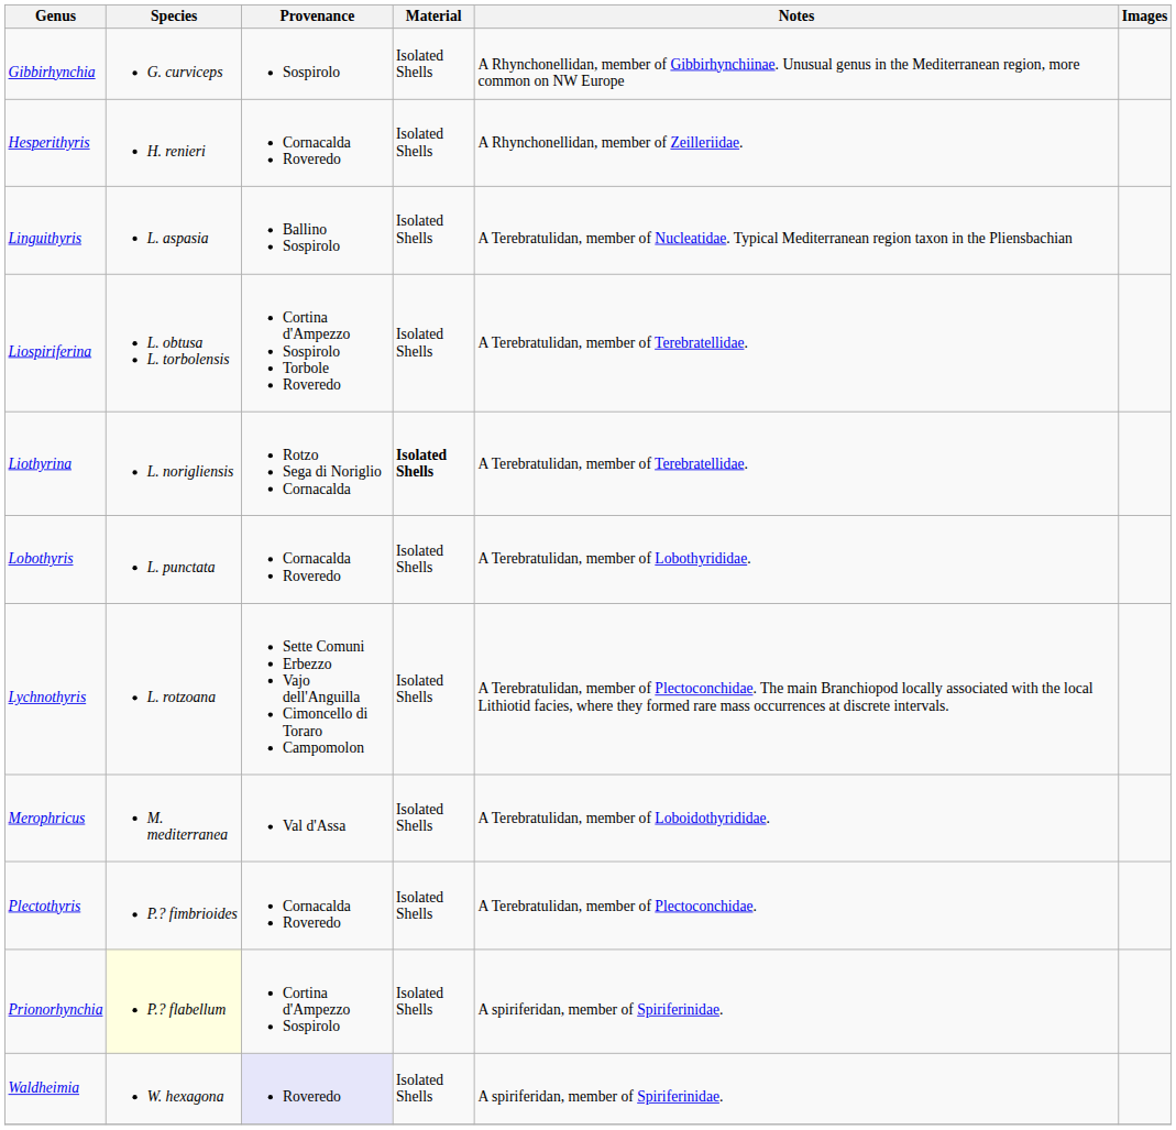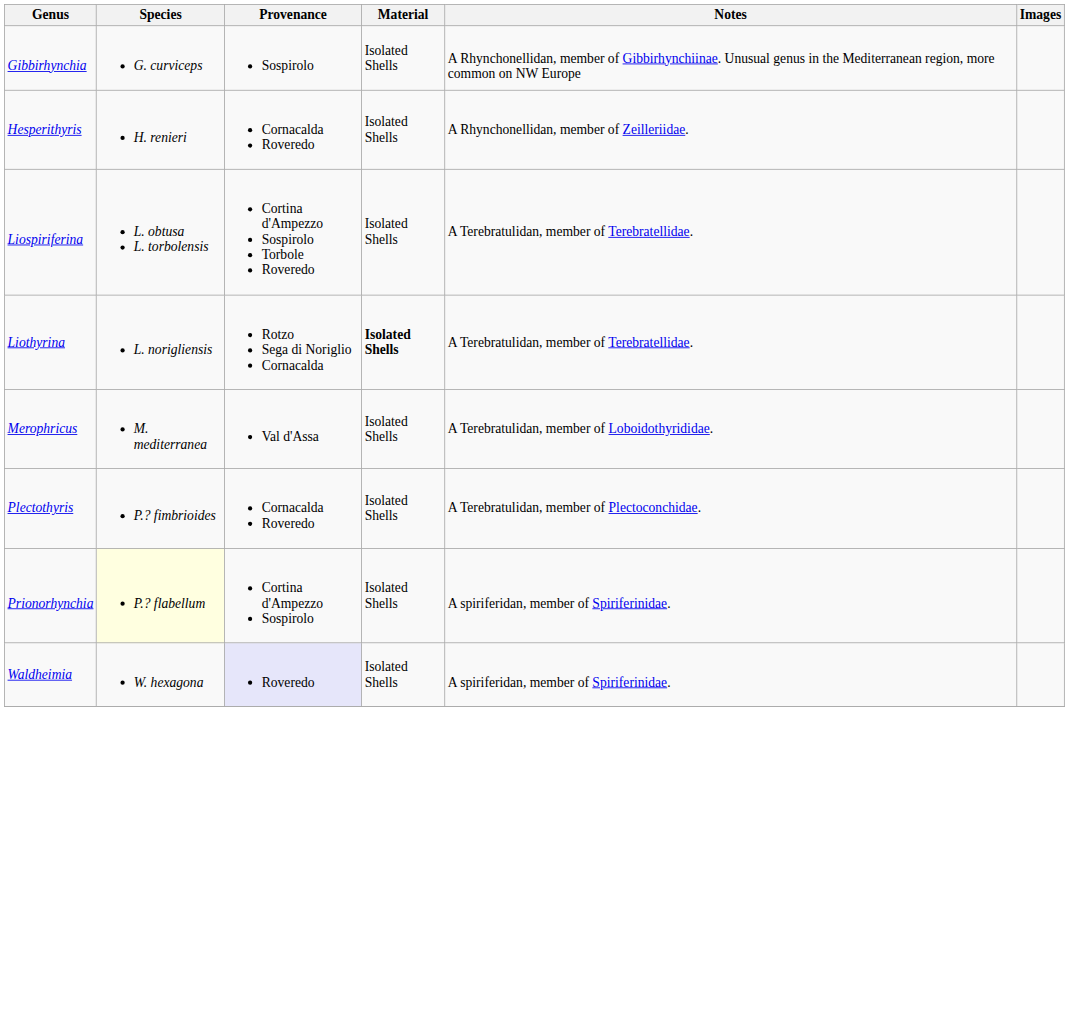- row: Linguithyris | L. aspasia | Ballino Sospirolo | Isolated Shells | A Terebratulidan, member of Nucleatidae. Typical Mediterranean region taxon in the Pliensbachian
- row: Lobothyris | L. punctata | Cornacalda Roveredo | Isolated Shells | A Terebratulidan, member of Lobothyrididae.
- row: Lychnothyris | L. rotzoana | Sette Comuni Erbezzo Vajo dell'Anguilla Cimoncello di Toraro Campomolon | Isolated Shells | A Terebratulidan, member of Plectoconchidae. The main Branchiopod locally associated with the local Lithiotid facies, where they formed rare mass occurrences at discrete intervals.
